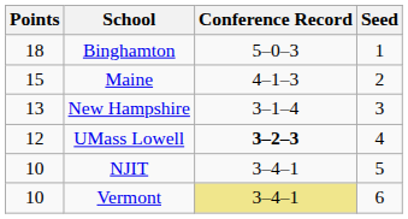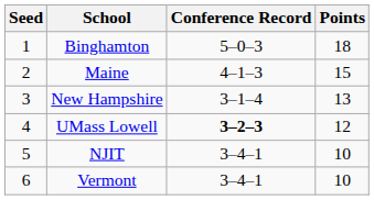columns swapped: Seed <-> Points
Vermont | Conference Record: khaki background -> no background
